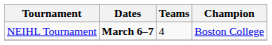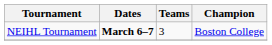NEIHL Tournament | Teams: 4 -> 3
